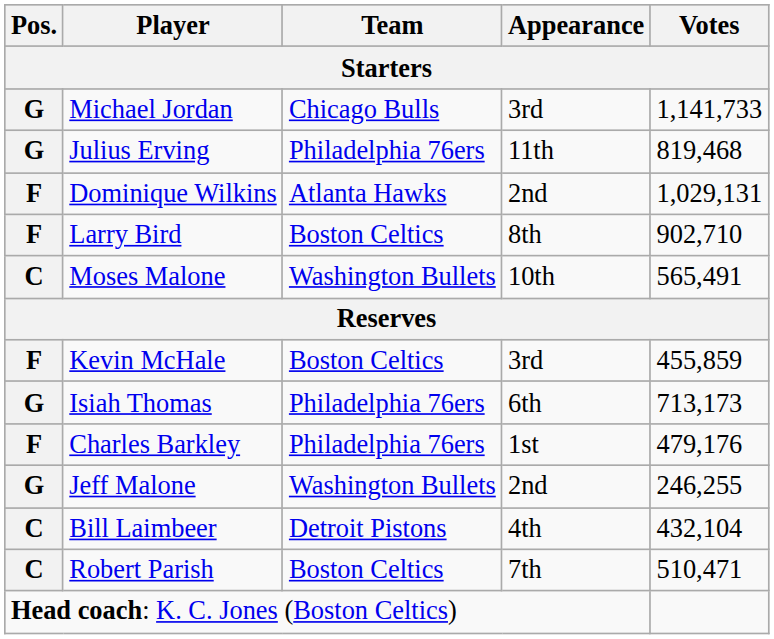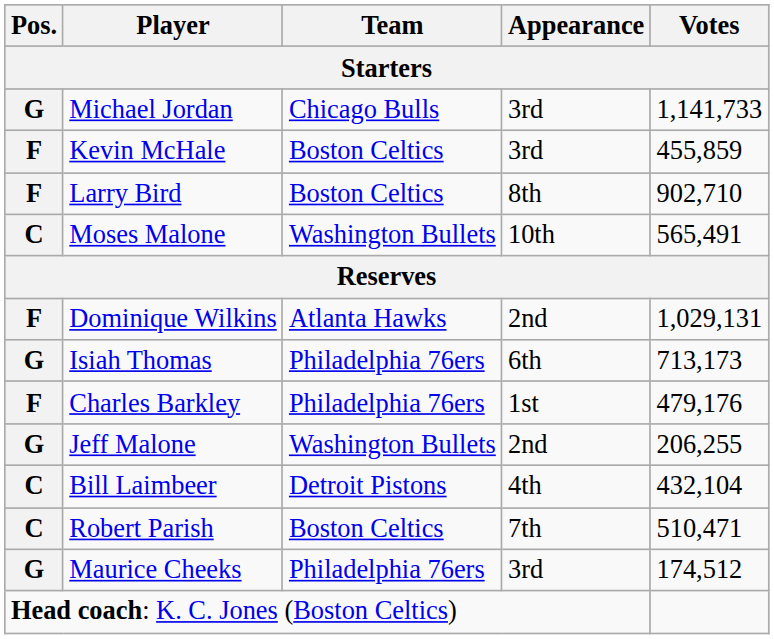- row: G | Julius Erving | Philadelphia 76ers | 11th | 819,468
rows swapped: Dominique Wilkins <-> Kevin McHale
Jeff Malone | Votes: 246,255 -> 206,255
+ row: G | Maurice Cheeks | Philadelphia 76ers | 3rd | 174,512
